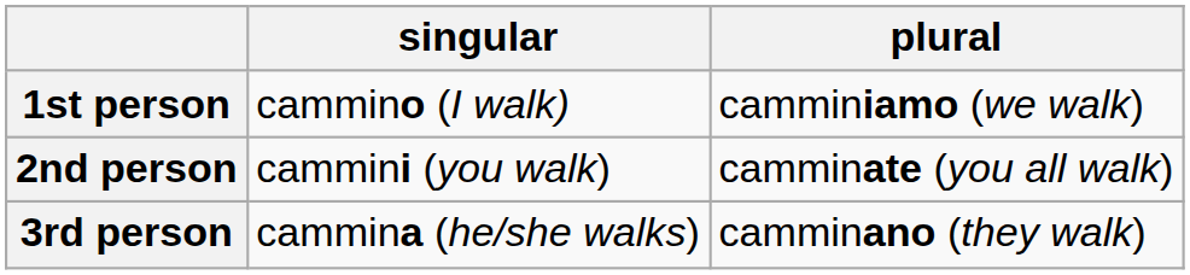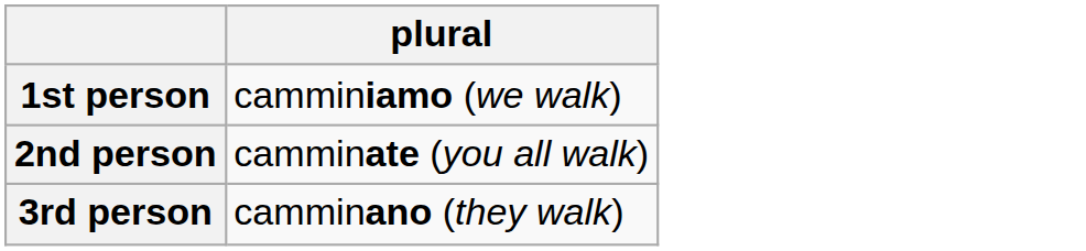- column: singular | cammino (I walk) | cammini (you walk) | cammina (he/she walks)
